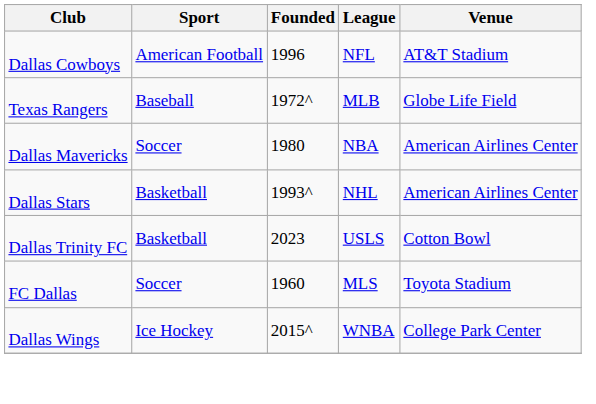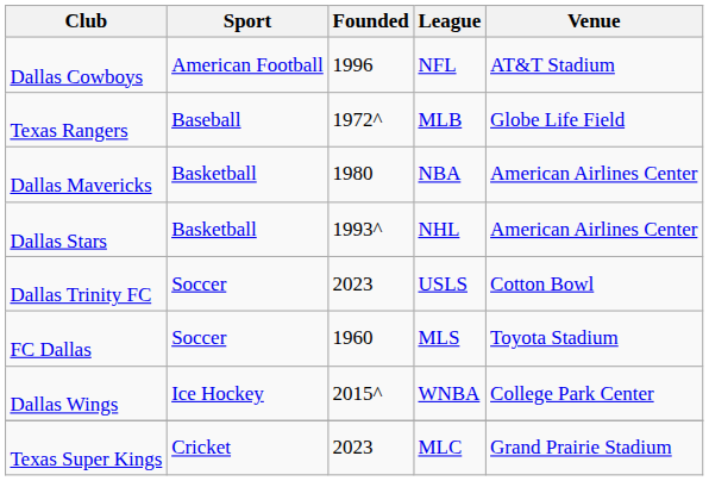Dallas Mavericks | Sport: Soccer -> Basketball
Dallas Trinity FC | Sport: Basketball -> Soccer
+ row: Texas Super Kings | Cricket | 2023 | MLC | Grand Prairie Stadium
